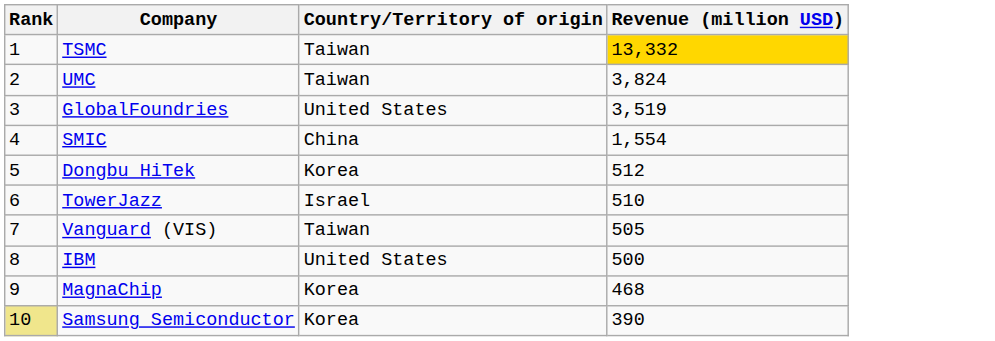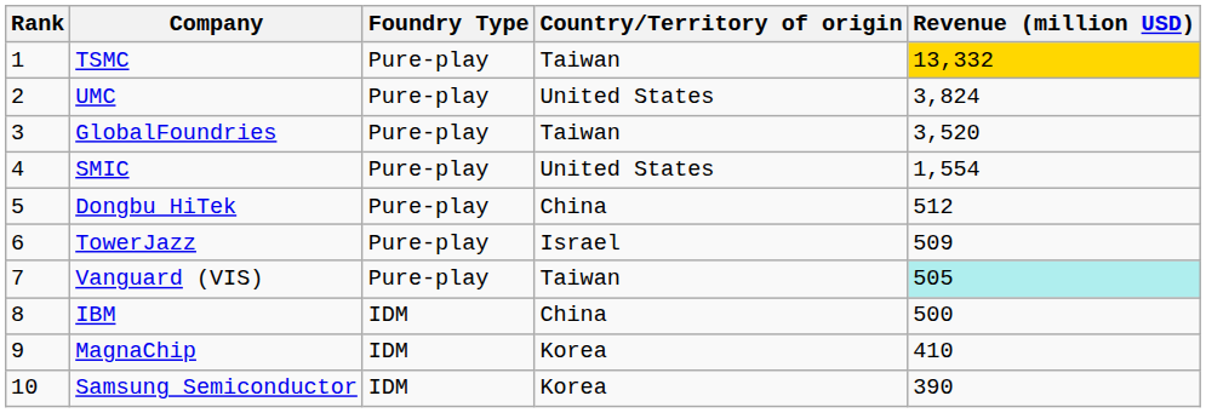+ column: Foundry Type | Pure-play | Pure-play | Pure-play | Pure-play | Pure-play | Pure-play | Pure-play | IDM | IDM | IDM
UMC | Country/Territory of origin: Taiwan -> United States
GlobalFoundries | Country/Territory of origin: United States -> Taiwan
GlobalFoundries | Revenue (million USD): 3,519 -> 3,520
SMIC | Country/Territory of origin: China -> United States
Dongbu HiTek | Country/Territory of origin: Korea -> China
TowerJazz | Revenue (million USD): 510 -> 509
Vanguard (VIS) | Revenue (million USD): no background -> paleturquoise background
IBM | Country/Territory of origin: United States -> China
MagnaChip | Revenue (million USD): 468 -> 410
Samsung Semiconductor | Rank: khaki background -> no background
